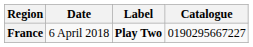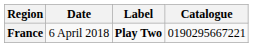France | Catalogue: 0190295667227 -> 0190295667221
